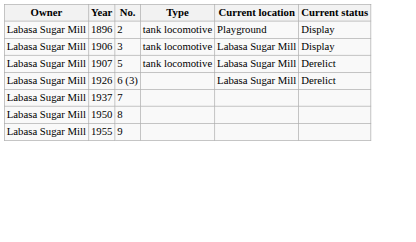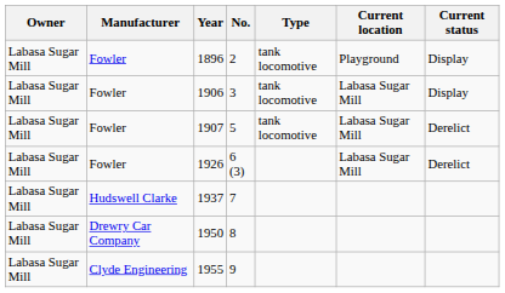+ column: Manufacturer | Fowler | Fowler | Fowler | Fowler | Hudswell Clarke | Drewry Car Company | Clyde Engineering
